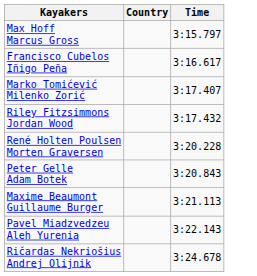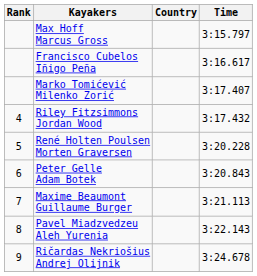+ column: Rank | 4 | 5 | 6 | 7 | 8 | 9
